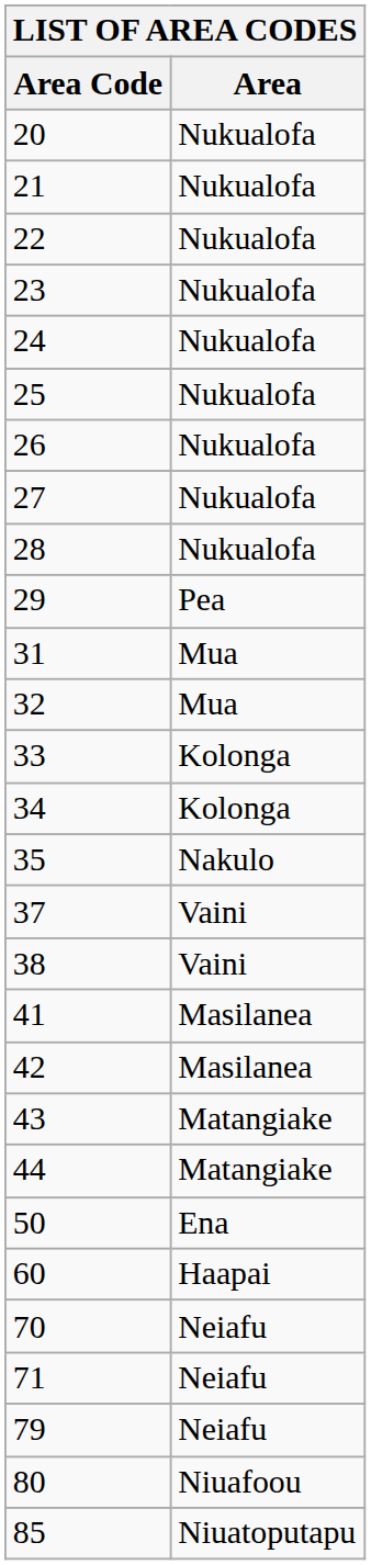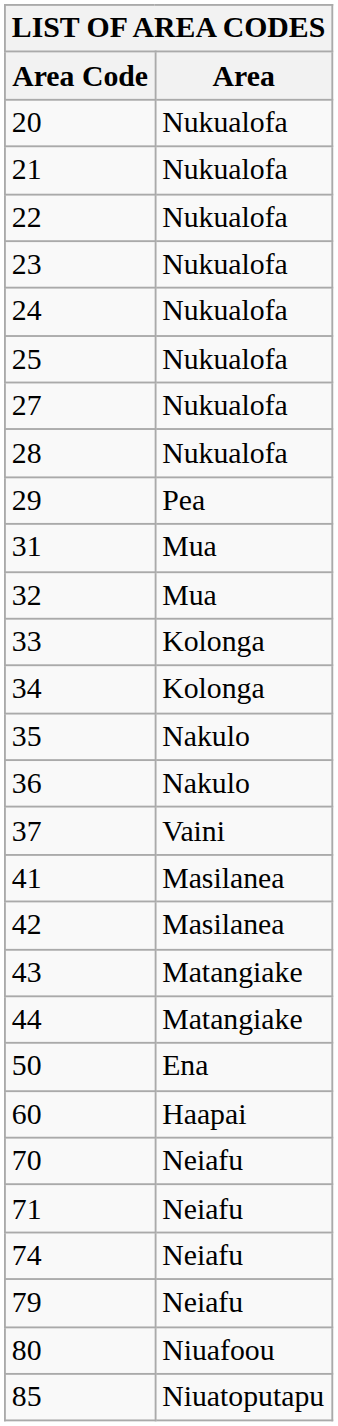- row: 26 | Nukualofa
+ row: 36 | Nakulo
- row: 38 | Vaini
+ row: 74 | Neiafu
